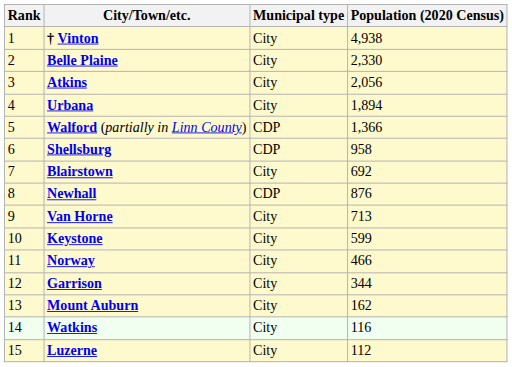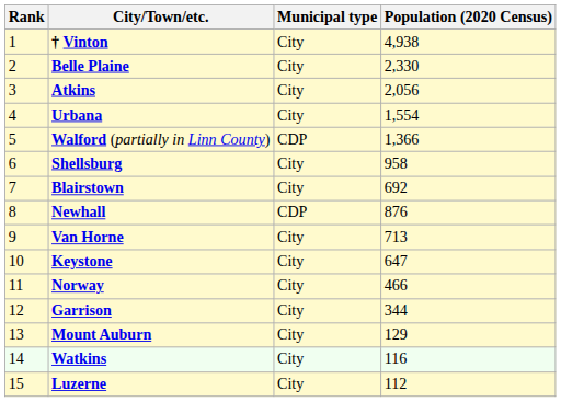Urbana | Population (2020 Census): 1,894 -> 1,554
Shellsburg | Municipal type: CDP -> City
Keystone | Population (2020 Census): 599 -> 647
Mount Auburn | Population (2020 Census): 162 -> 129
